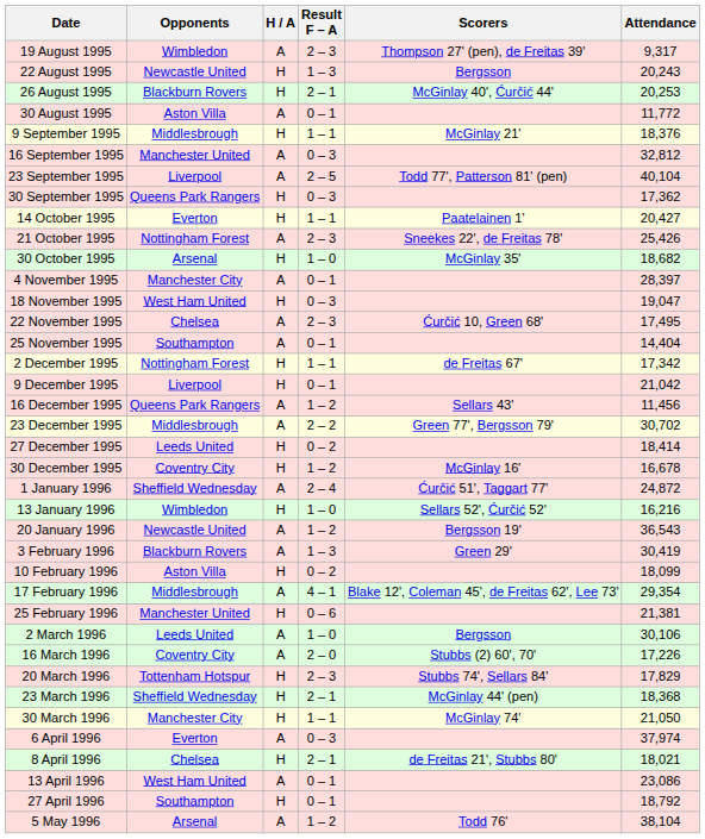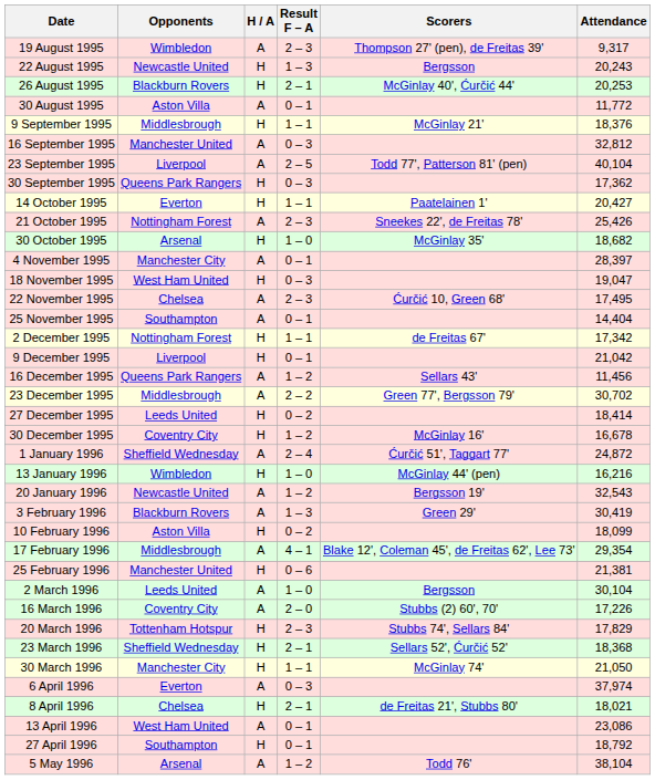13 January 1996 | Scorers: Sellars 52', Ćurčić 52' -> McGinlay 44' (pen)
20 January 1996 | Attendance: 36,543 -> 32,543
2 March 1996 | Attendance: 30,106 -> 30,104
23 March 1996 | Scorers: McGinlay 44' (pen) -> Sellars 52', Ćurčić 52'
